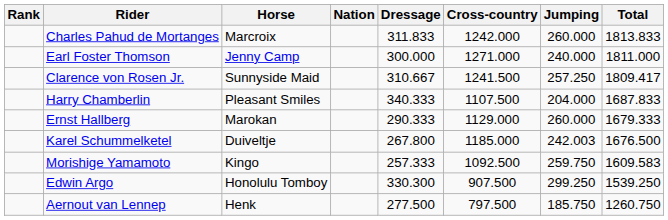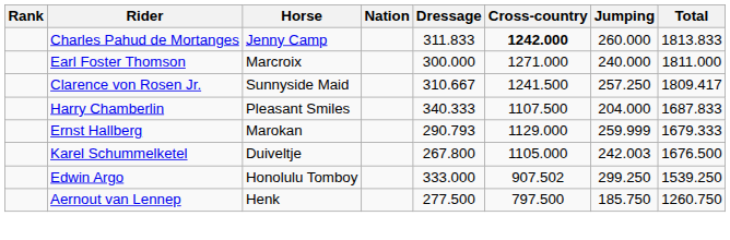Charles Pahud de Mortanges | Horse: Marcroix -> Jenny Camp
Charles Pahud de Mortanges | Cross-country: normal -> bold
Earl Foster Thomson | Horse: Jenny Camp -> Marcroix
Ernst Hallberg | Dressage: 290.333 -> 290.793
Ernst Hallberg | Jumping: 260.000 -> 259.999
Karel Schummelketel | Cross-country: 1185.000 -> 1105.000
- row: Morishige Yamamoto | Kingo | 257.333 | 1092.500 | 259.750 | 1609.583
Edwin Argo | Dressage: 330.300 -> 333.000
Edwin Argo | Cross-country: 907.500 -> 907.502
